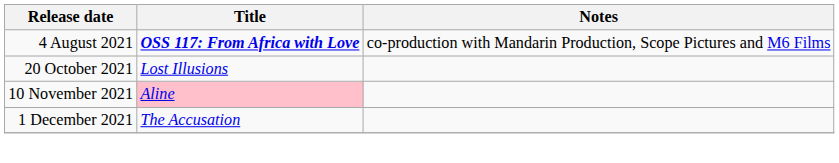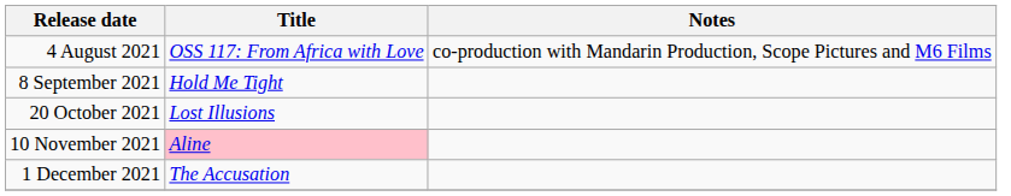4 August 2021 | Title: bold -> normal
+ row: 8 September 2021 | Hold Me Tight
